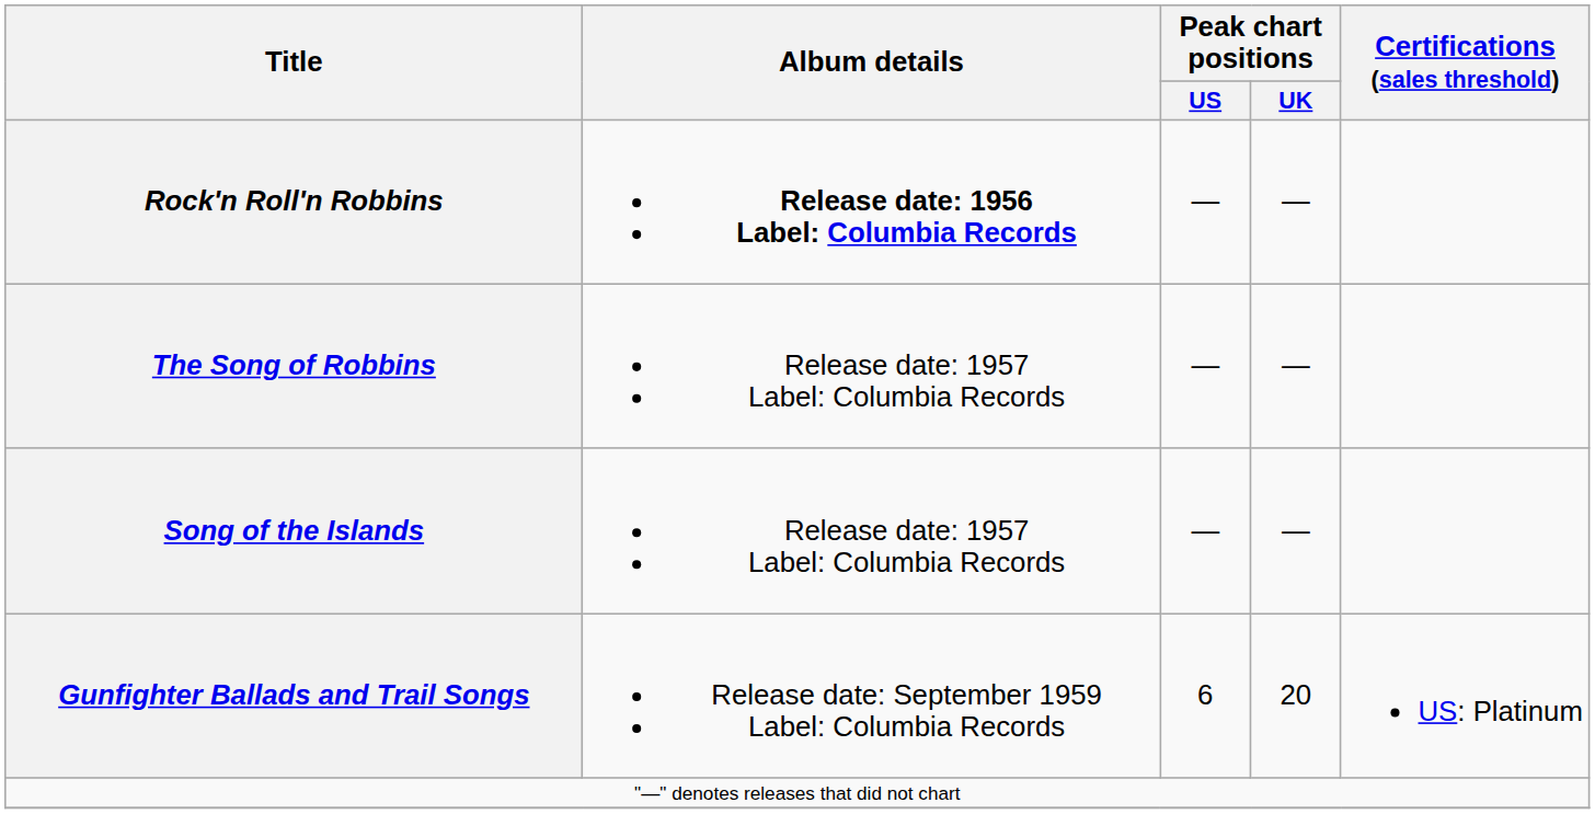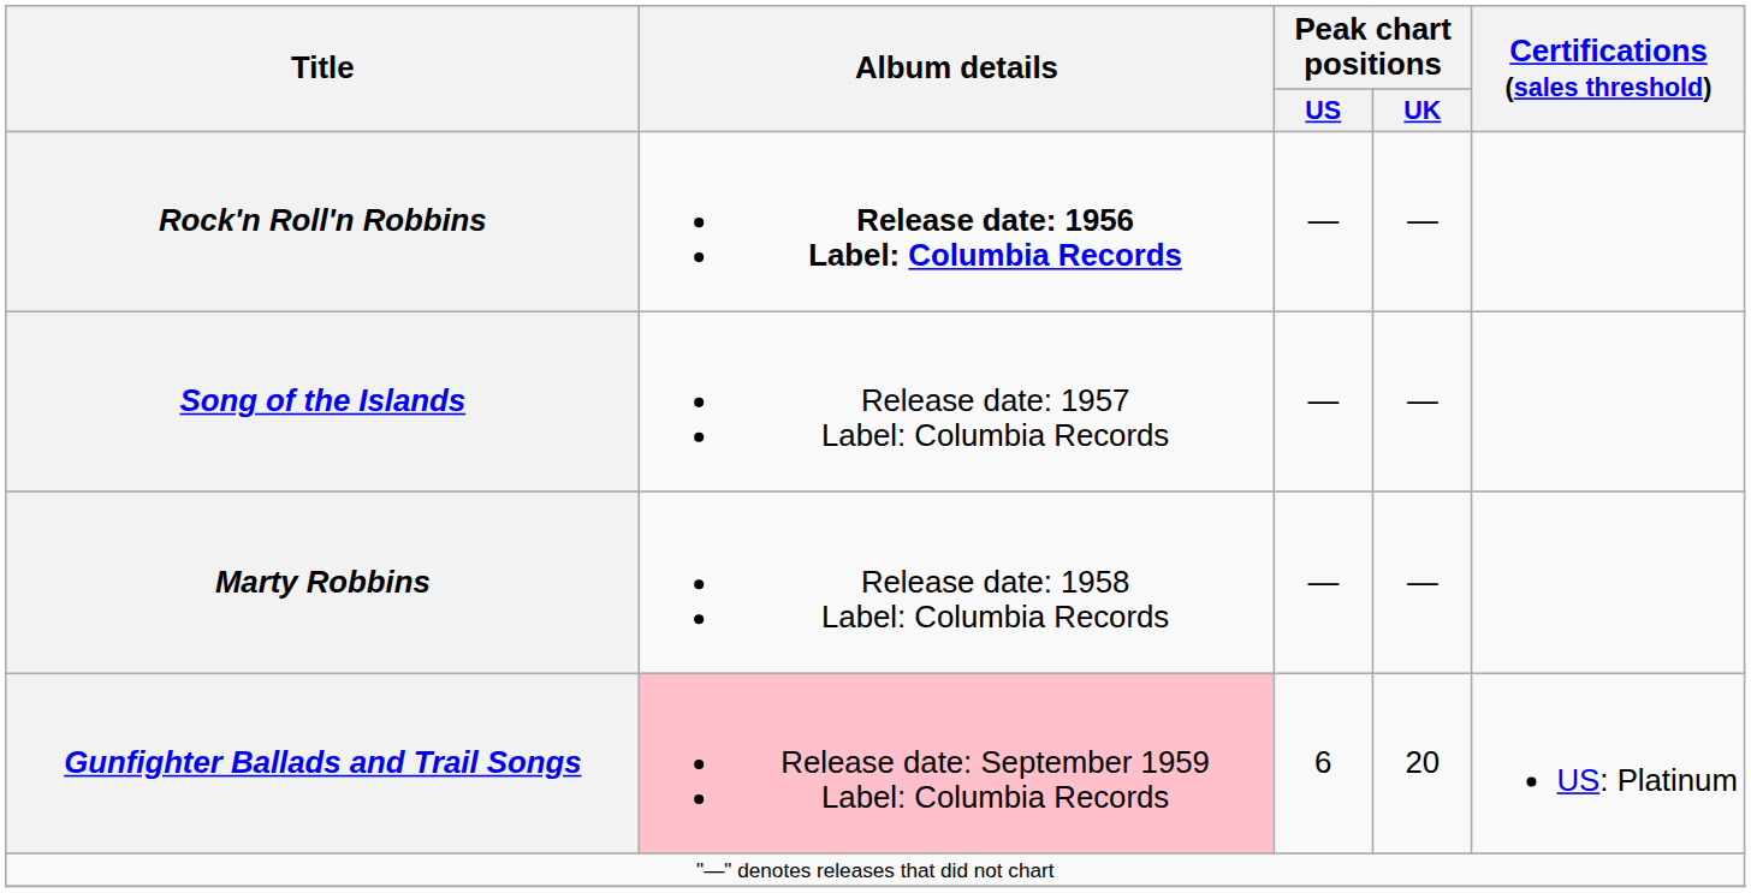- row: The Song of Robbins | Release date: 1957 Label: Columbia Records | — | —
+ row: Marty Robbins | Release date: 1958 Label: Columbia Records | — | —
Gunfighter Ballads and Trail Songs | Album details: no background -> pink background
